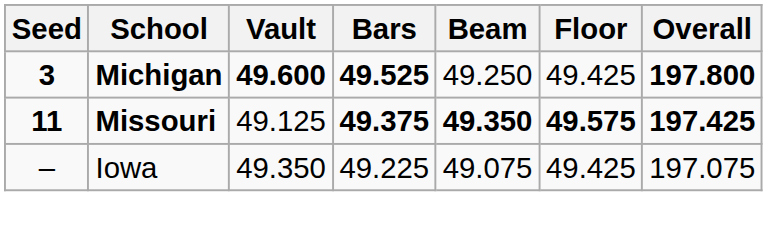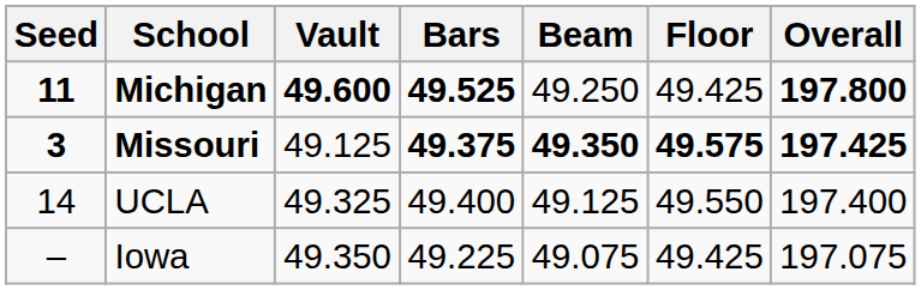Michigan | Seed: 3 -> 11
Missouri | Seed: 11 -> 3
+ row: 14 | UCLA | 49.325 | 49.400 | 49.125 | 49.550 | 197.400
